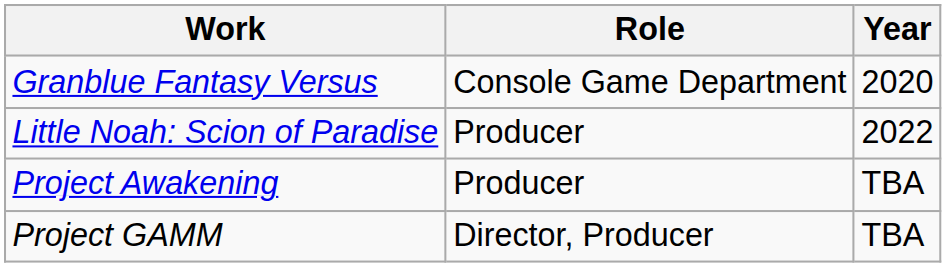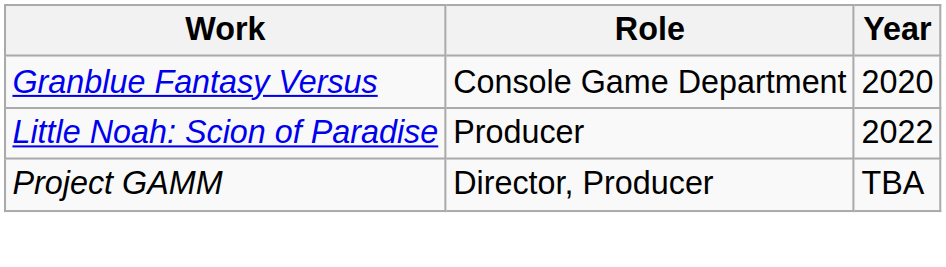- row: Project Awakening | Producer | TBA
